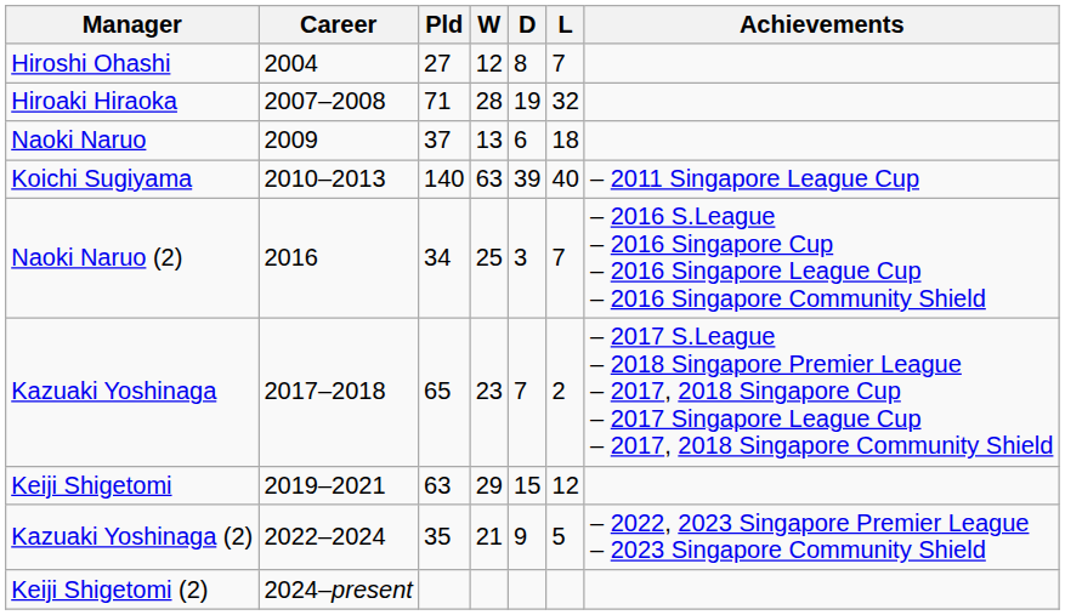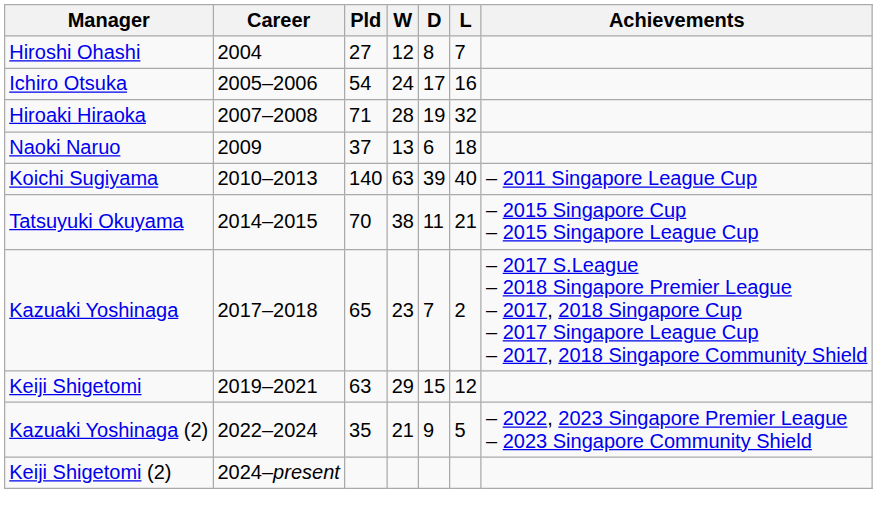+ row: Ichiro Otsuka | 2005–2006 | 54 | 24 | 17 | 16
+ row: Tatsuyuki Okuyama | 2014–2015 | 70 | 38 | 11 | 21 | – 2015 Singapore Cup – 2015 Singapore League Cup
- row: Naoki Naruo (2) | 2016 | 34 | 25 | 3 | 7 | – 2016 S.League – 2016 Singapore Cup – 2016 Singapore League Cup – 2016 Singapore Community Shield
